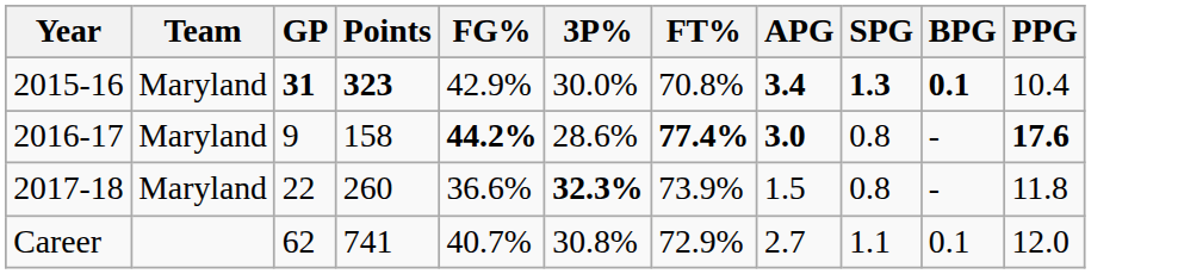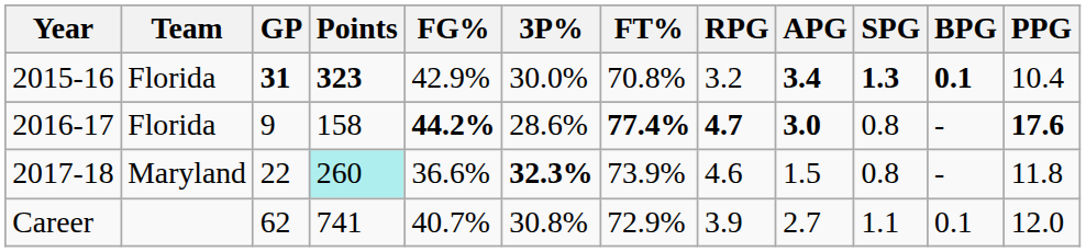+ column: RPG | 3.2 | 4.7 | 4.6 | 3.9
2015-16 | Team: Maryland -> Florida
2016-17 | Team: Maryland -> Florida
2017-18 | Points: no background -> paleturquoise background
